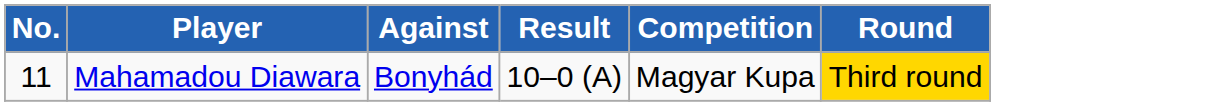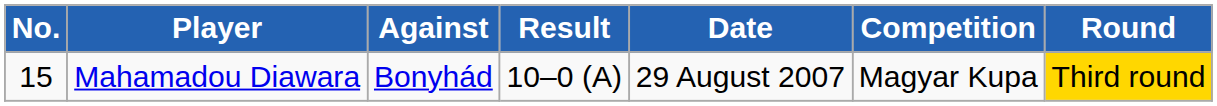+ column: Date | 29 August 2007
Mahamadou Diawara | No.: 11 -> 15
